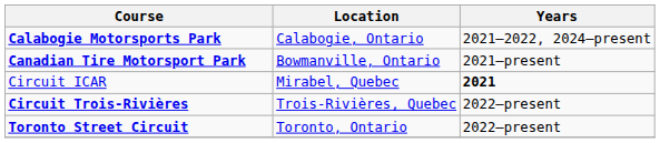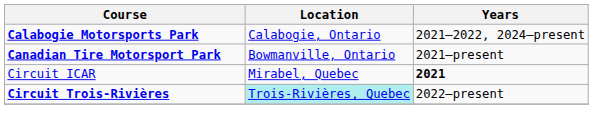Circuit Trois-Rivières | Location: no background -> paleturquoise background
- row: Toronto Street Circuit | Toronto, Ontario | 2022–present
